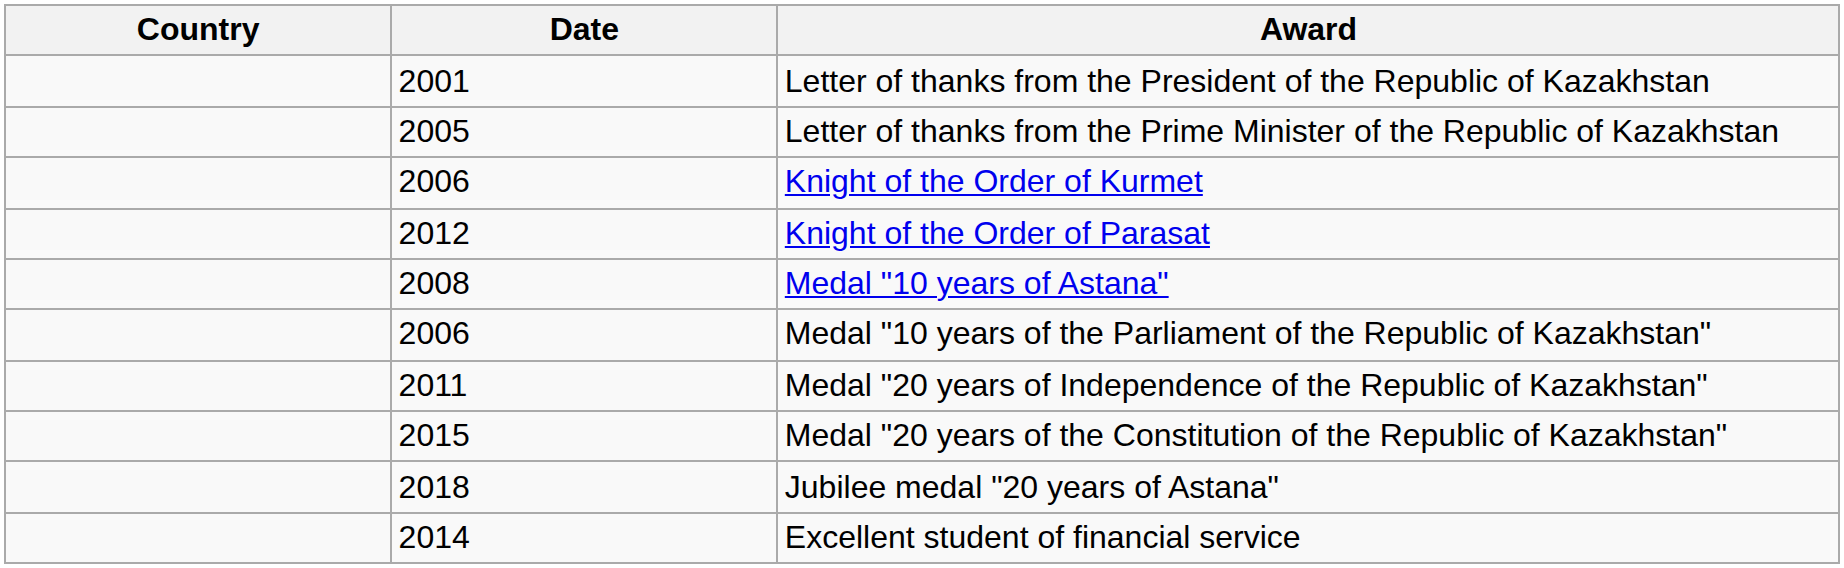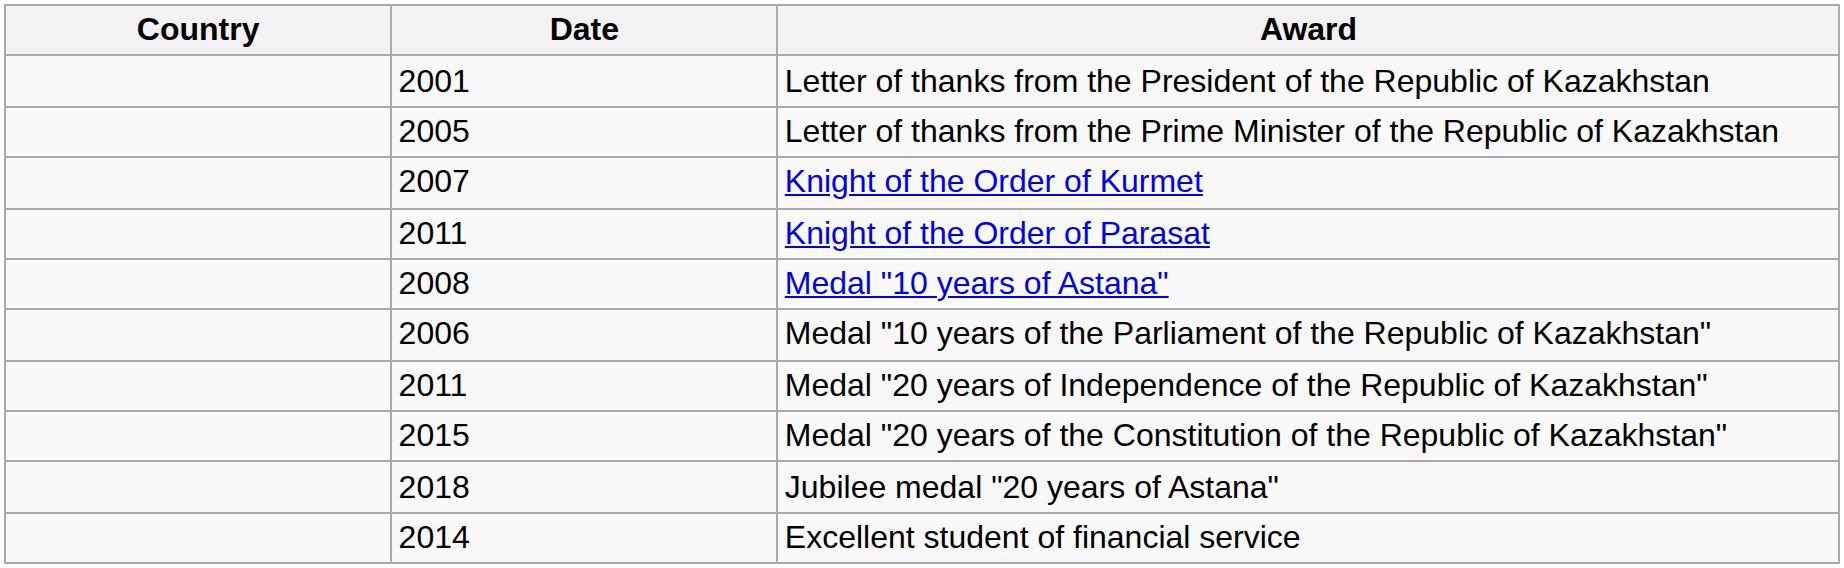Knight of the Order of Kurmet | Date: 2006 -> 2007
Knight of the Order of Parasat | Date: 2012 -> 2011
